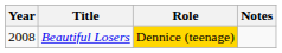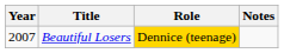Beautiful Losers | Year: 2008 -> 2007
